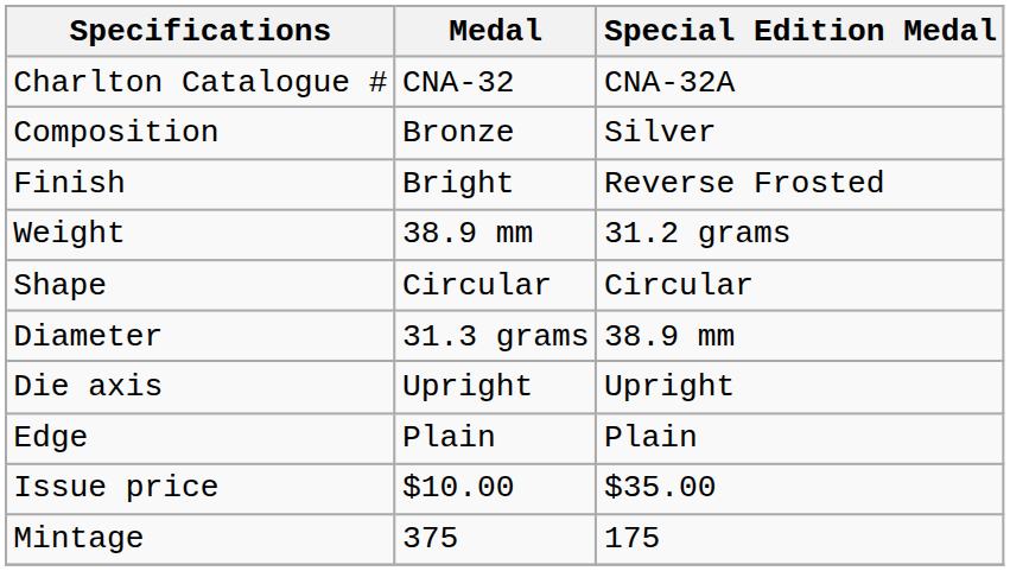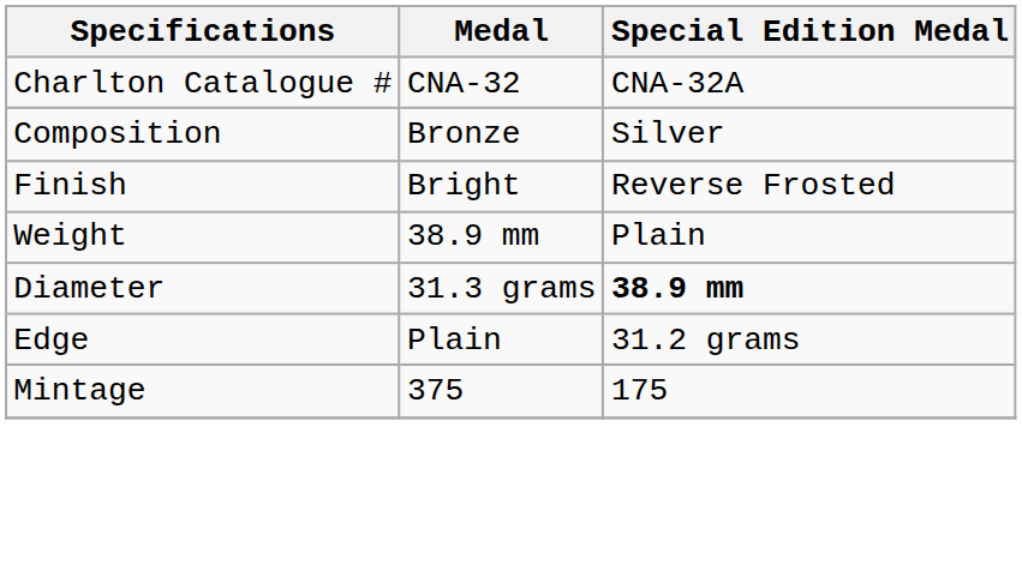Weight | Special Edition Medal: 31.2 grams -> Plain
- row: Shape | Circular | Circular
Diameter | Special Edition Medal: normal -> bold
- row: Die axis | Upright | Upright
Edge | Special Edition Medal: Plain -> 31.2 grams
- row: Issue price | $10.00 | $35.00
